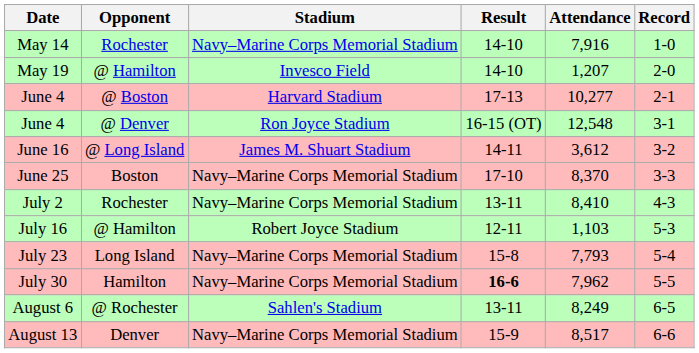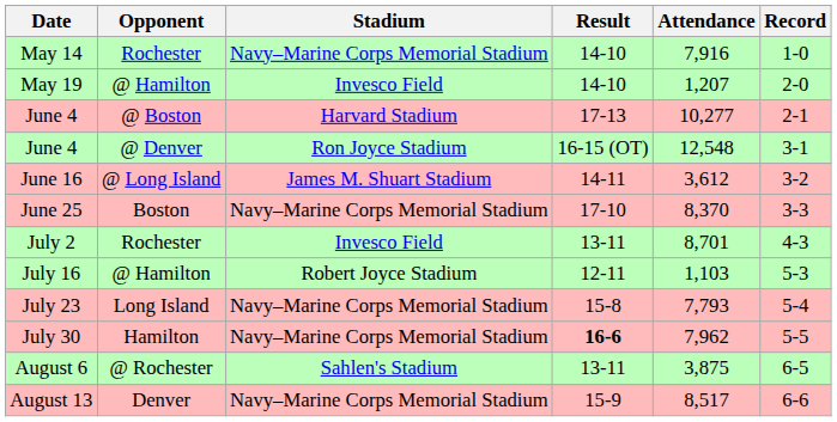July 2 | Stadium: Navy–Marine Corps Memorial Stadium -> Invesco Field
July 2 | Attendance: 8,410 -> 8,701
August 6 | Attendance: 8,249 -> 3,875
